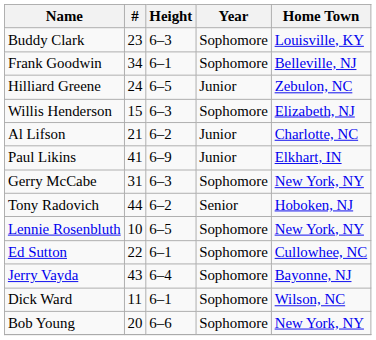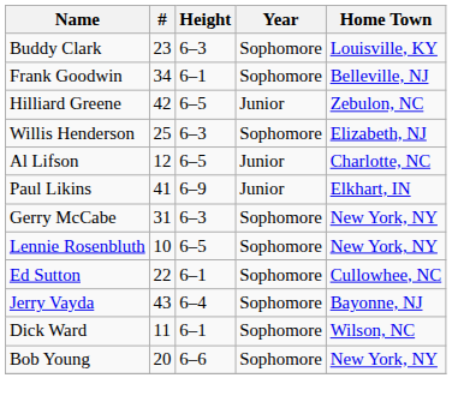Hilliard Greene | #: 24 -> 42
Willis Henderson | #: 15 -> 25
Al Lifson | #: 21 -> 12
Al Lifson | Height: 6–2 -> 6–5
- row: Tony Radovich | 44 | 6–2 | Senior | Hoboken, NJ
